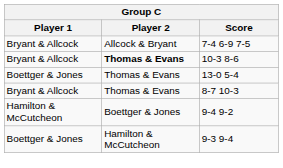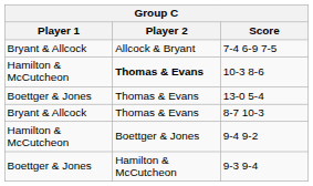10-3 8-6 | Player 1: Bryant & Allcock -> Hamilton & McCutcheon
